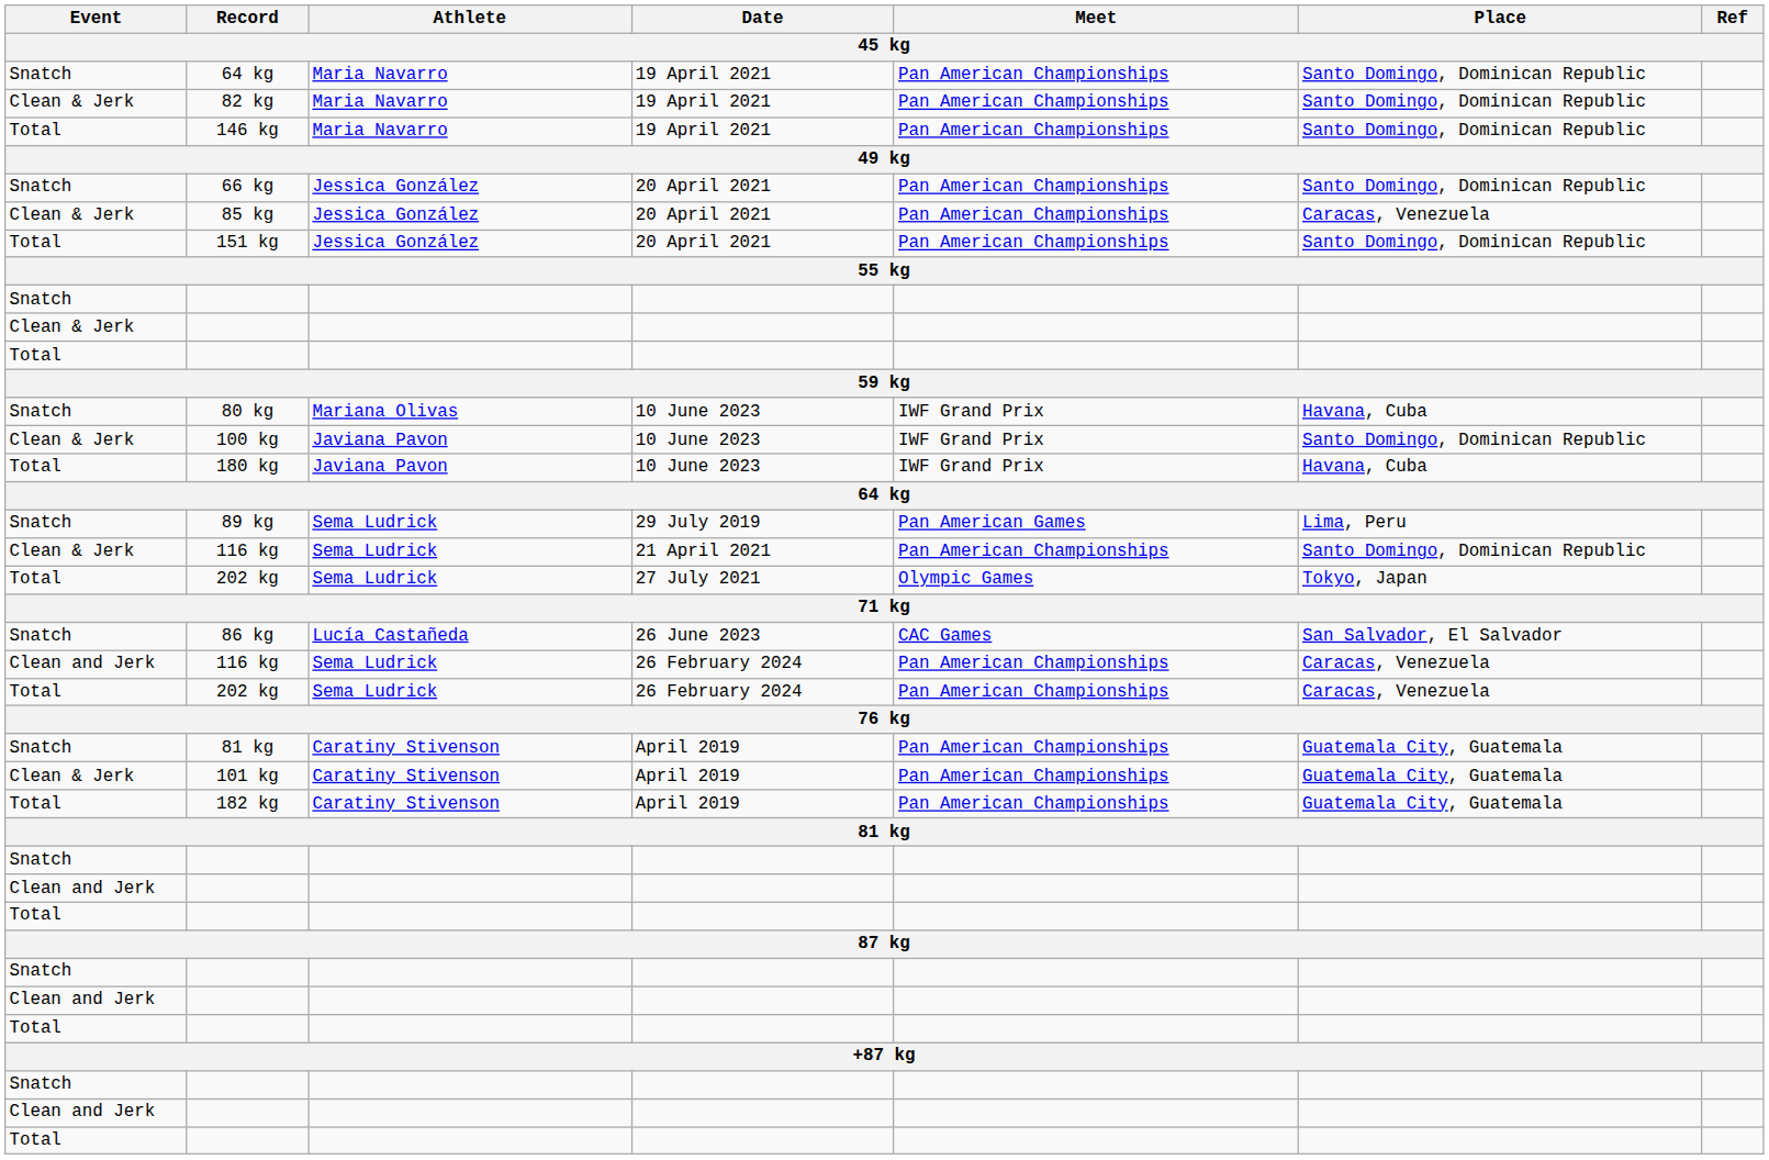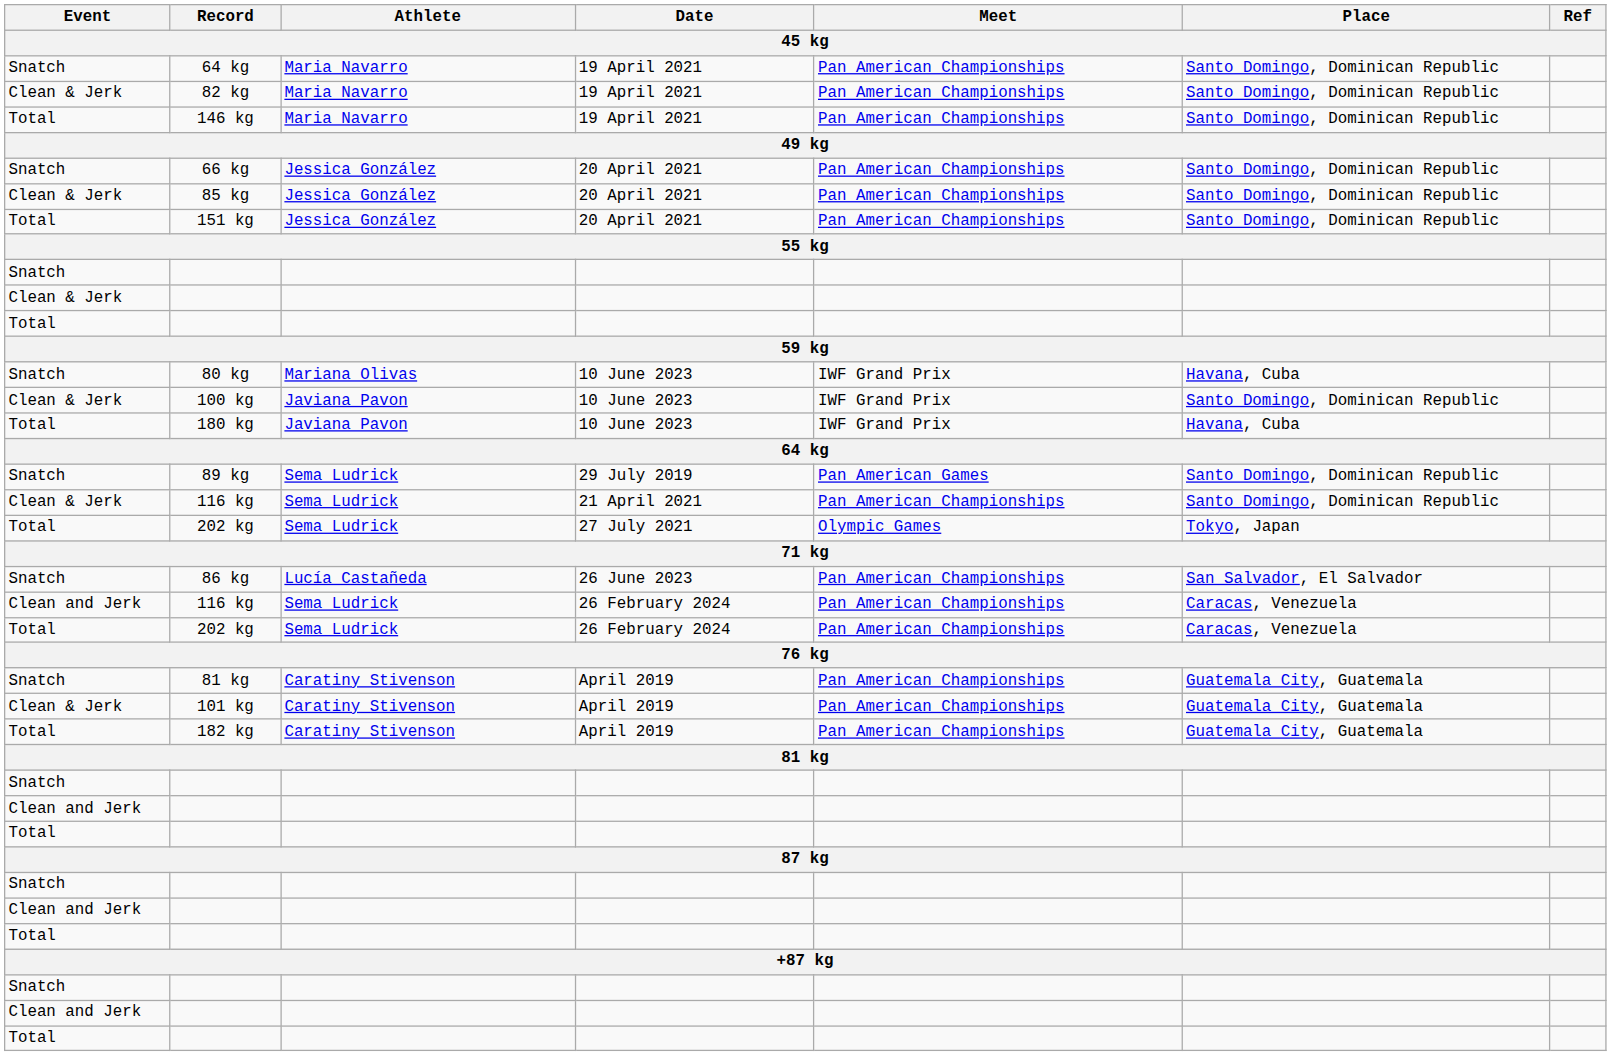85 kg | Place: Caracas, Venezuela -> Santo Domingo, Dominican Republic
89 kg | Place: Lima, Peru -> Santo Domingo, Dominican Republic
86 kg | Meet: CAC Games -> Pan American Championships
